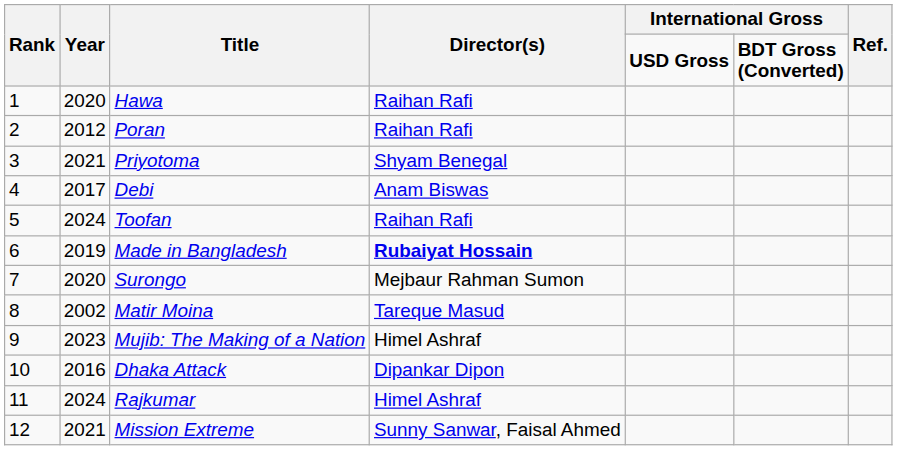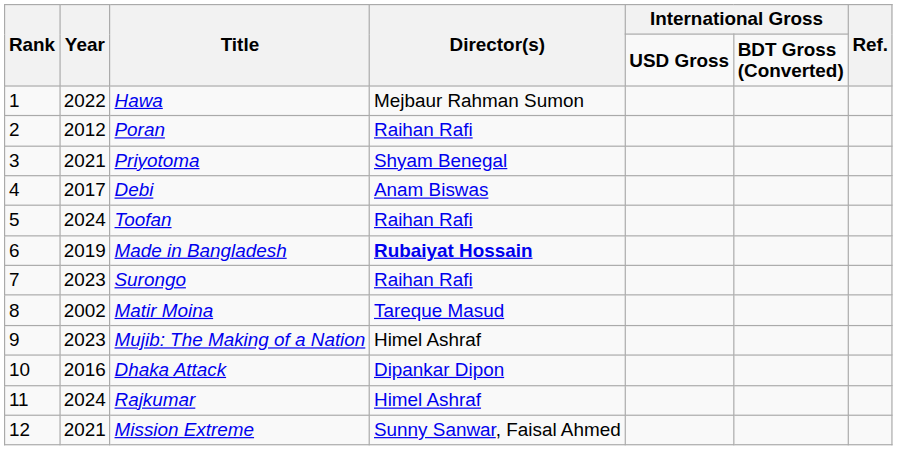Hawa | Year: 2020 -> 2022
Hawa | Director(s): Raihan Rafi -> Mejbaur Rahman Sumon
Surongo | Year: 2020 -> 2023
Surongo | Director(s): Mejbaur Rahman Sumon -> Raihan Rafi
